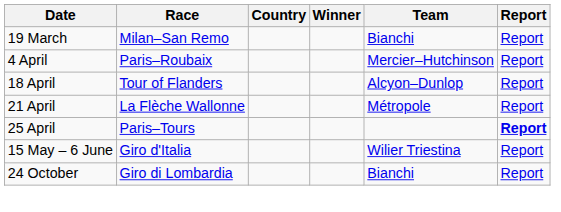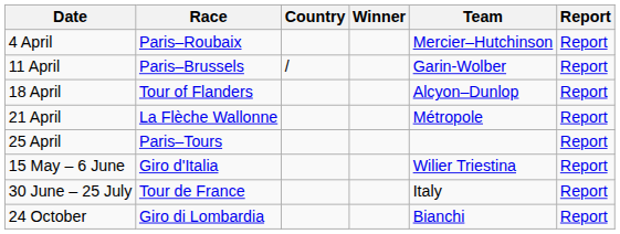- row: 19 March | Milan–San Remo | Bianchi | Report
+ row: 11 April | Paris–Brussels | / | Garin-Wolber | Report
25 April | Report: bold -> normal
+ row: 30 June – 25 July | Tour de France | Italy | Report
